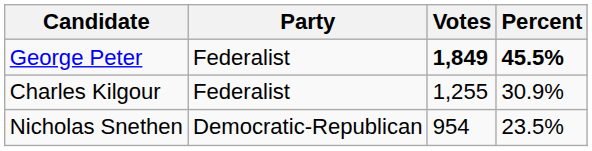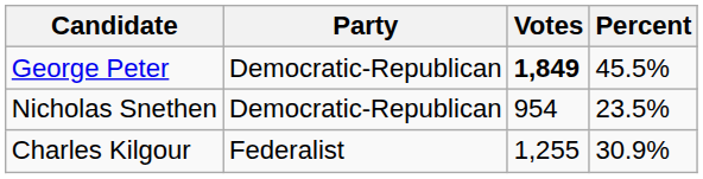George Peter | Party: Federalist -> Democratic-Republican
George Peter | Percent: bold -> normal
rows swapped: Charles Kilgour <-> Nicholas Snethen
